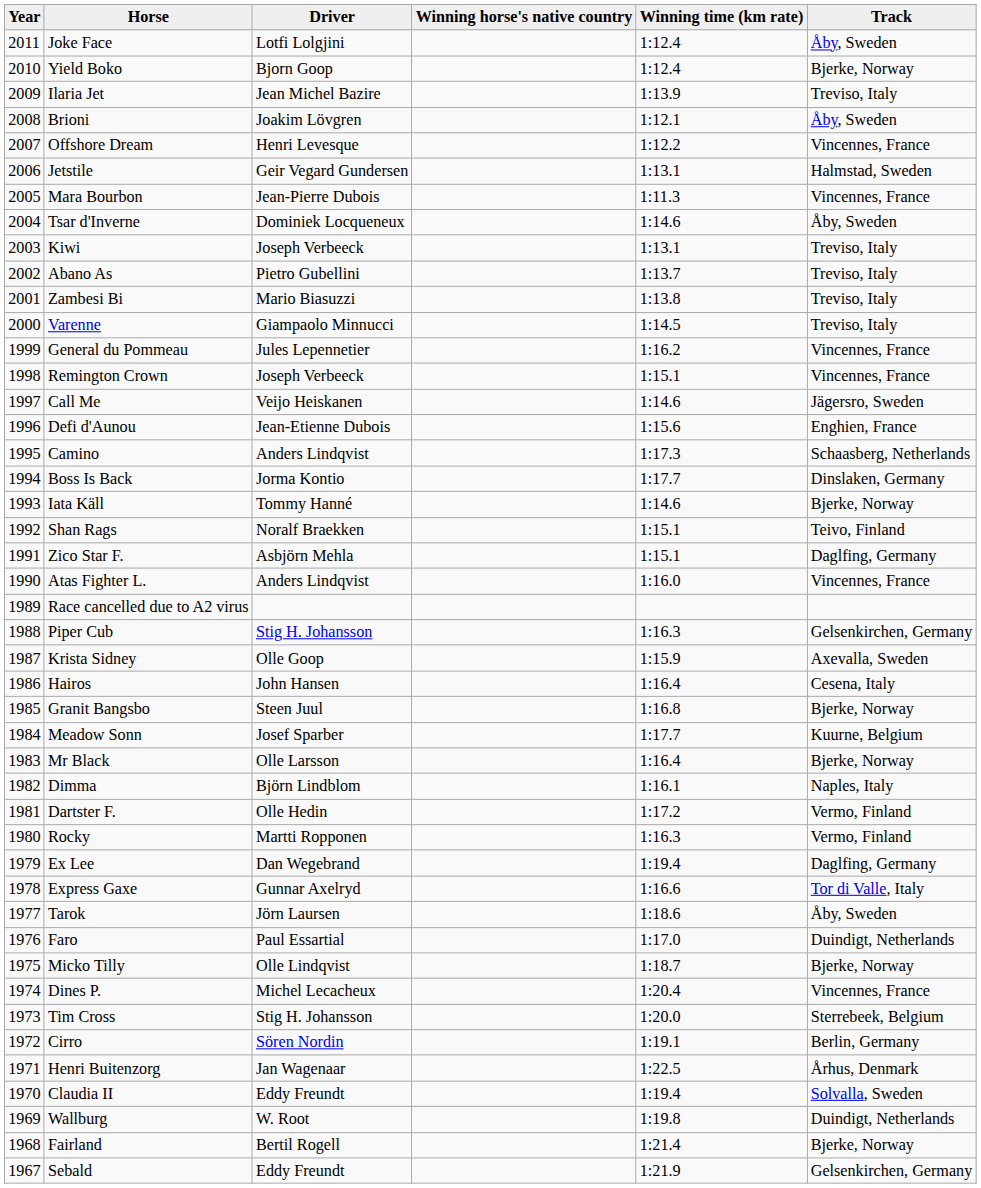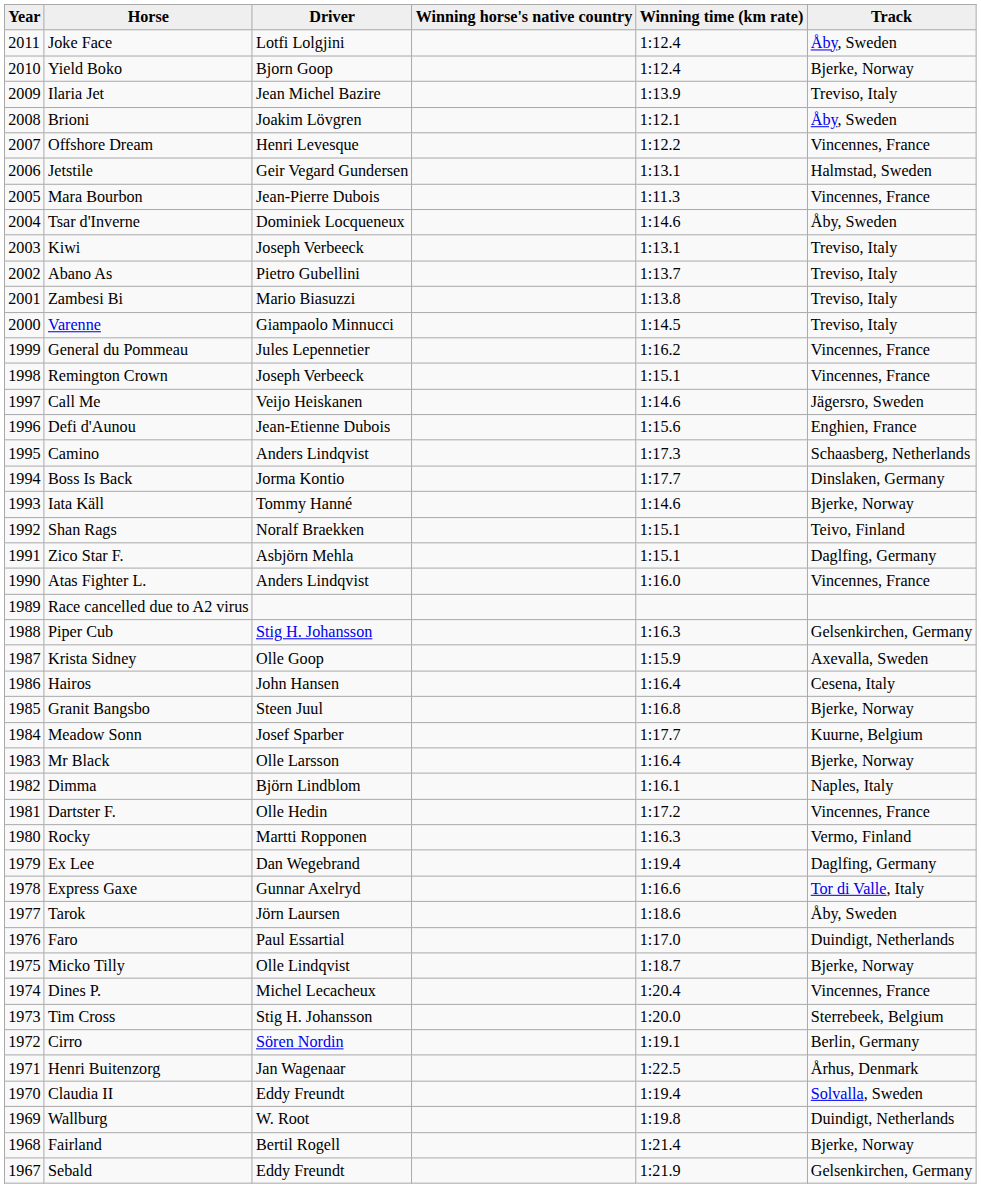Dartster F. | Track: Vermo, Finland -> Vincennes, France
